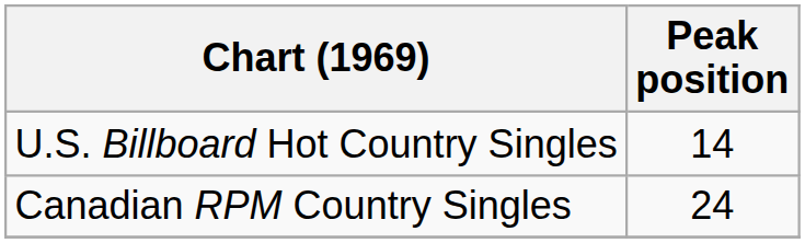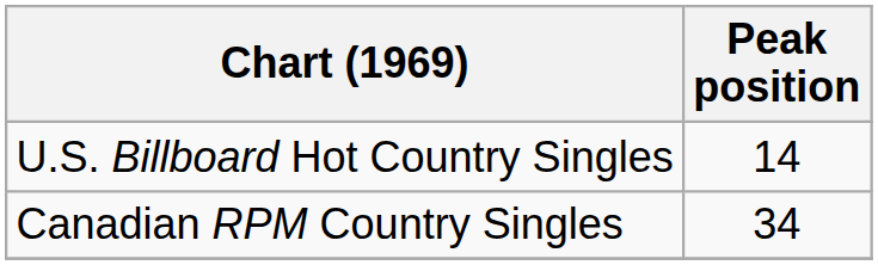Canadian RPM Country Singles | Peak position: 24 -> 34
